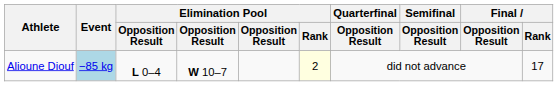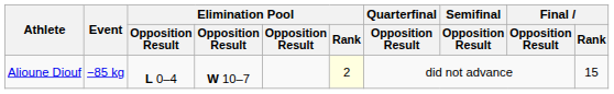Alioune Diouf | Event: lightblue background -> no background
Alioune Diouf | Final / Rank: 17 -> 15
